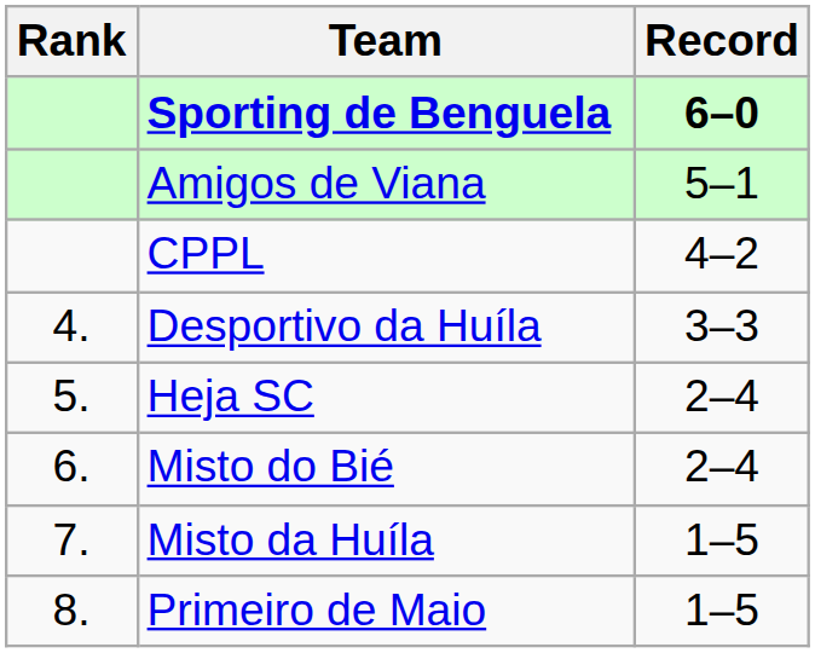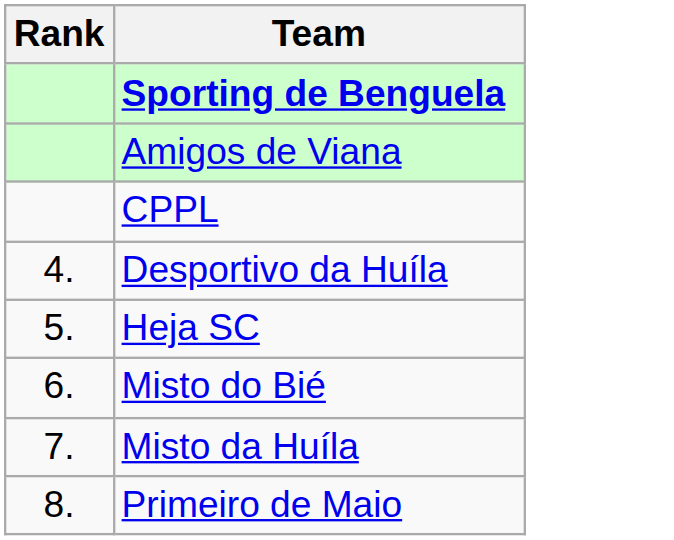- column: Record | 6–0 | 5–1 | 4–2 | 3–3 | 2–4 | 2–4 | 1–5 | 1–5
